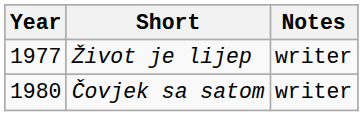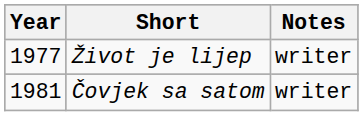Čovjek sa satom | Year: 1980 -> 1981
